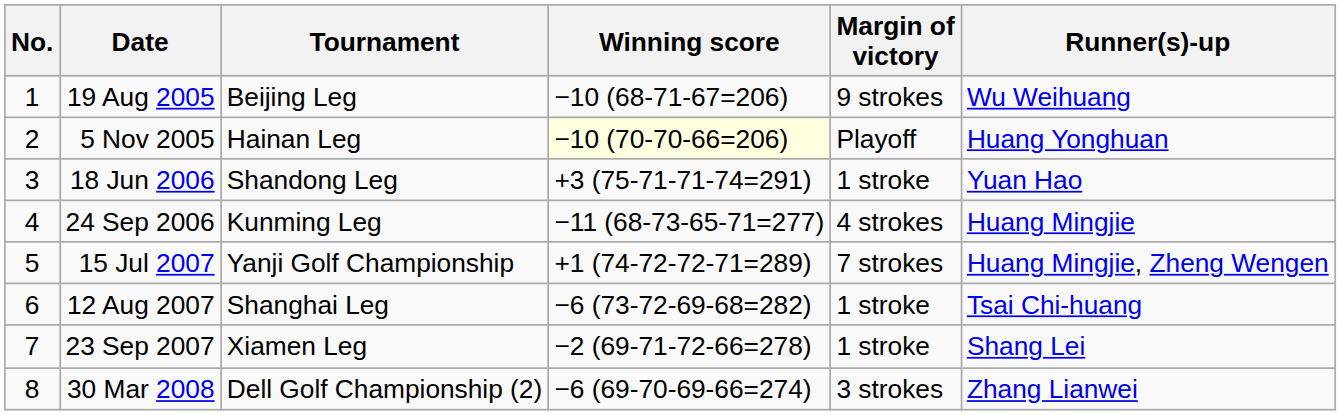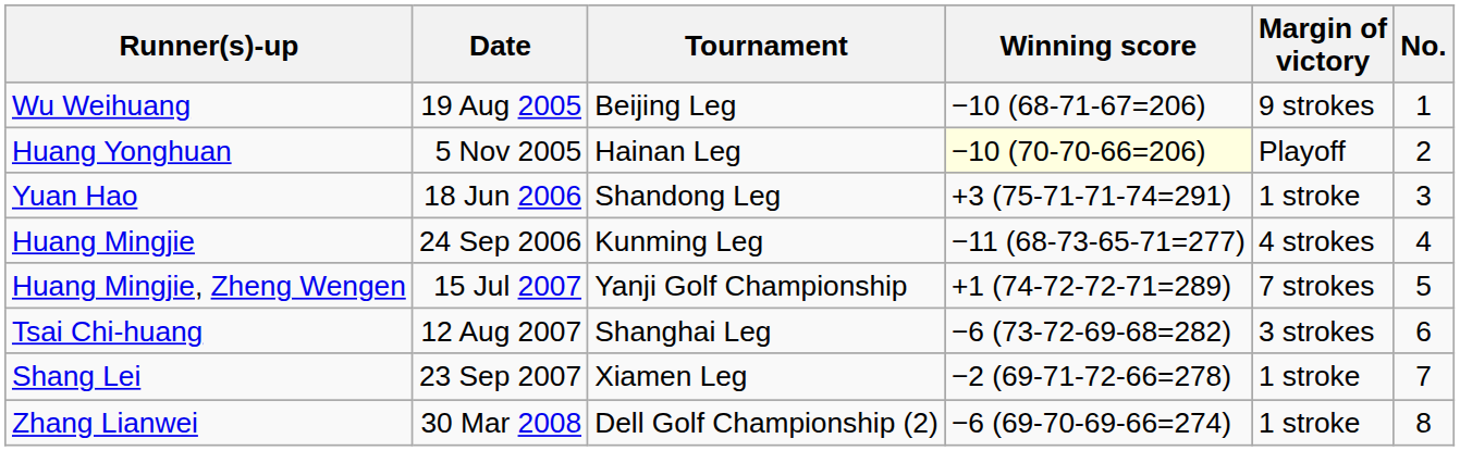columns swapped: No. <-> Runner(s)-up
12 Aug 2007 | Margin of victory: 1 stroke -> 3 strokes
30 Mar 2008 | Margin of victory: 3 strokes -> 1 stroke
